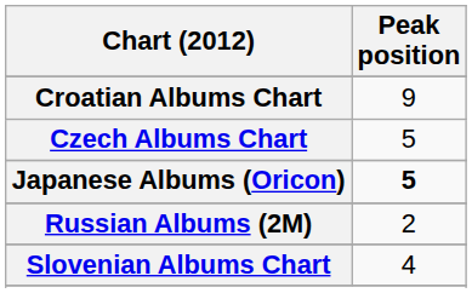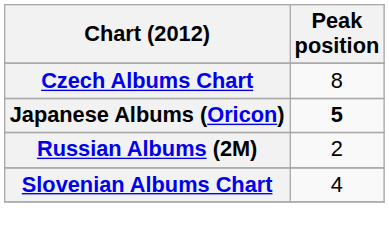- row: Croatian Albums Chart | 9
Czech Albums Chart | Peak position: 5 -> 8
